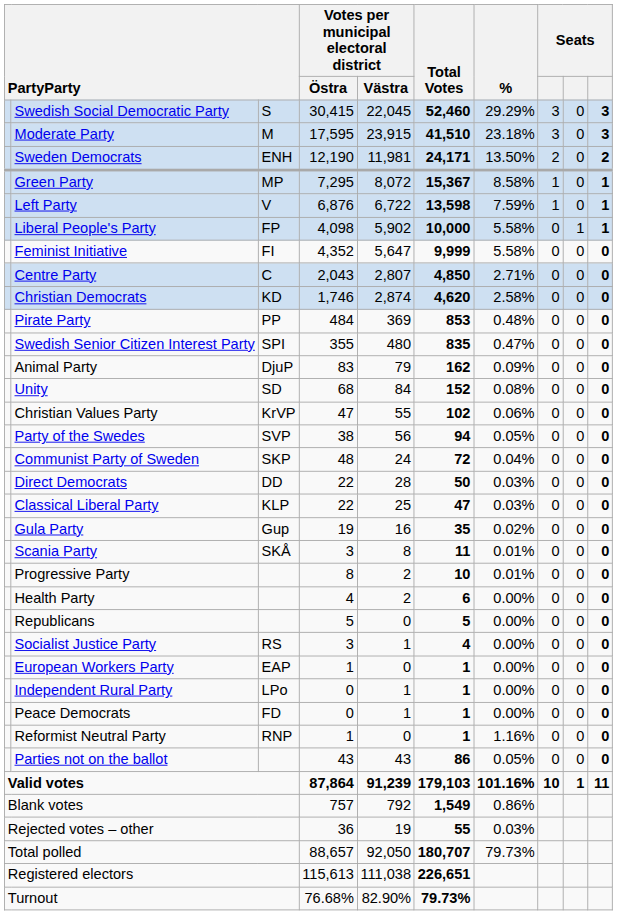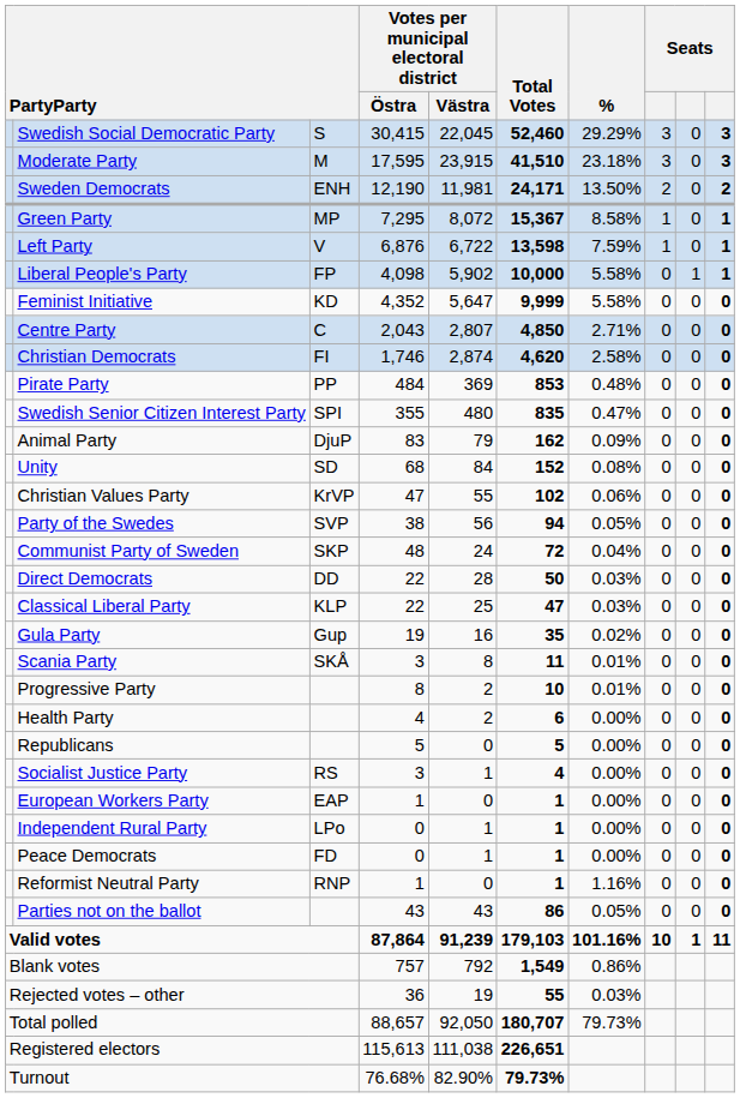Feminist Initiative | column 3: FI -> KD
Christian Democrats | column 3: KD -> FI
